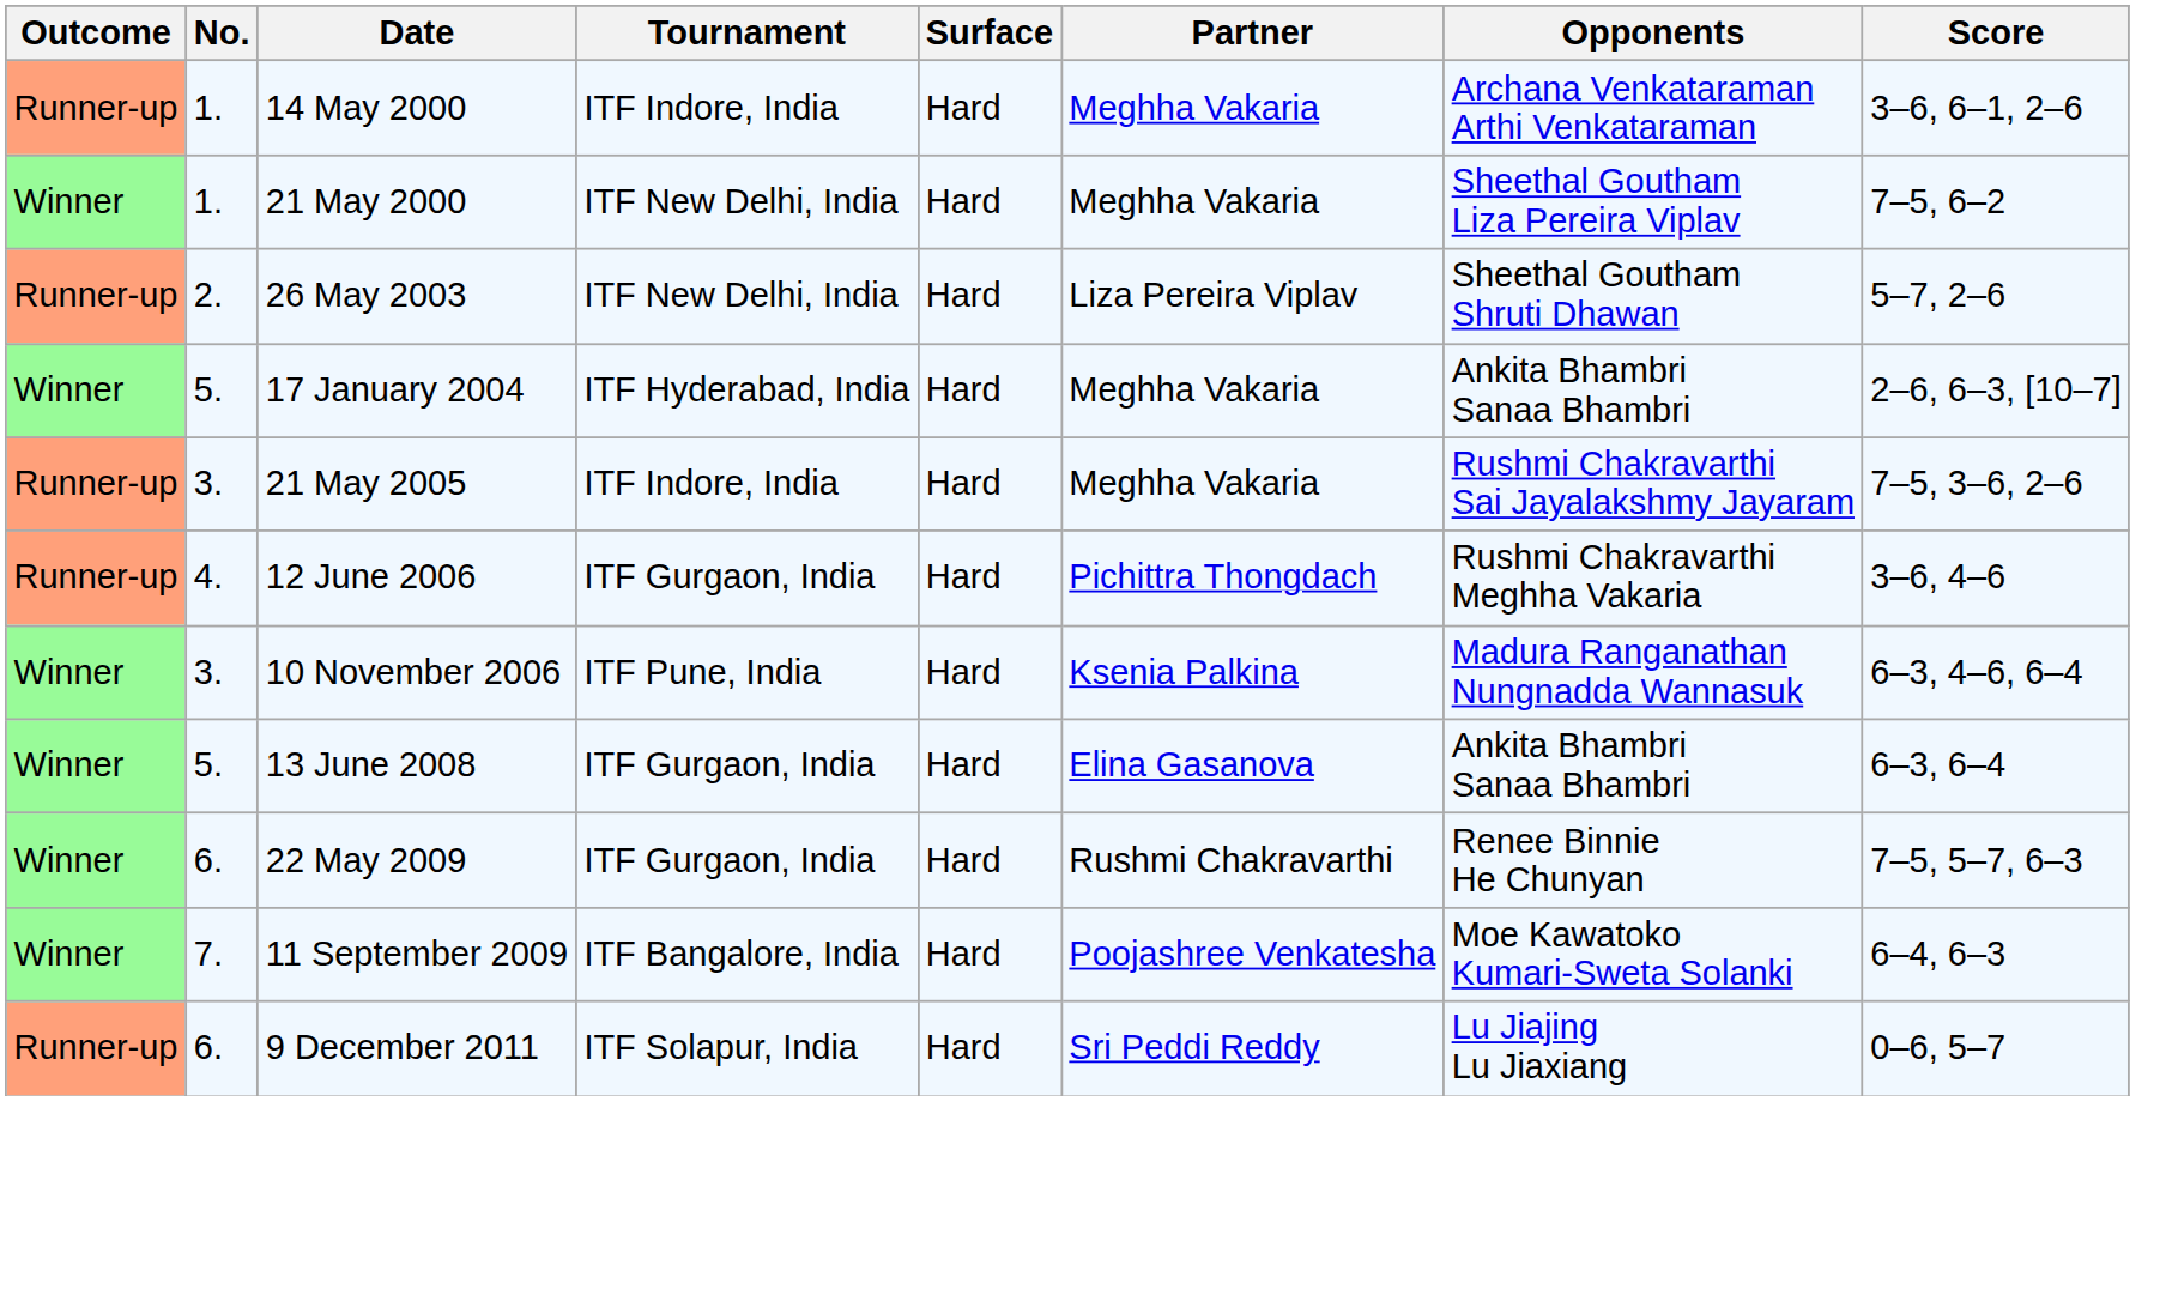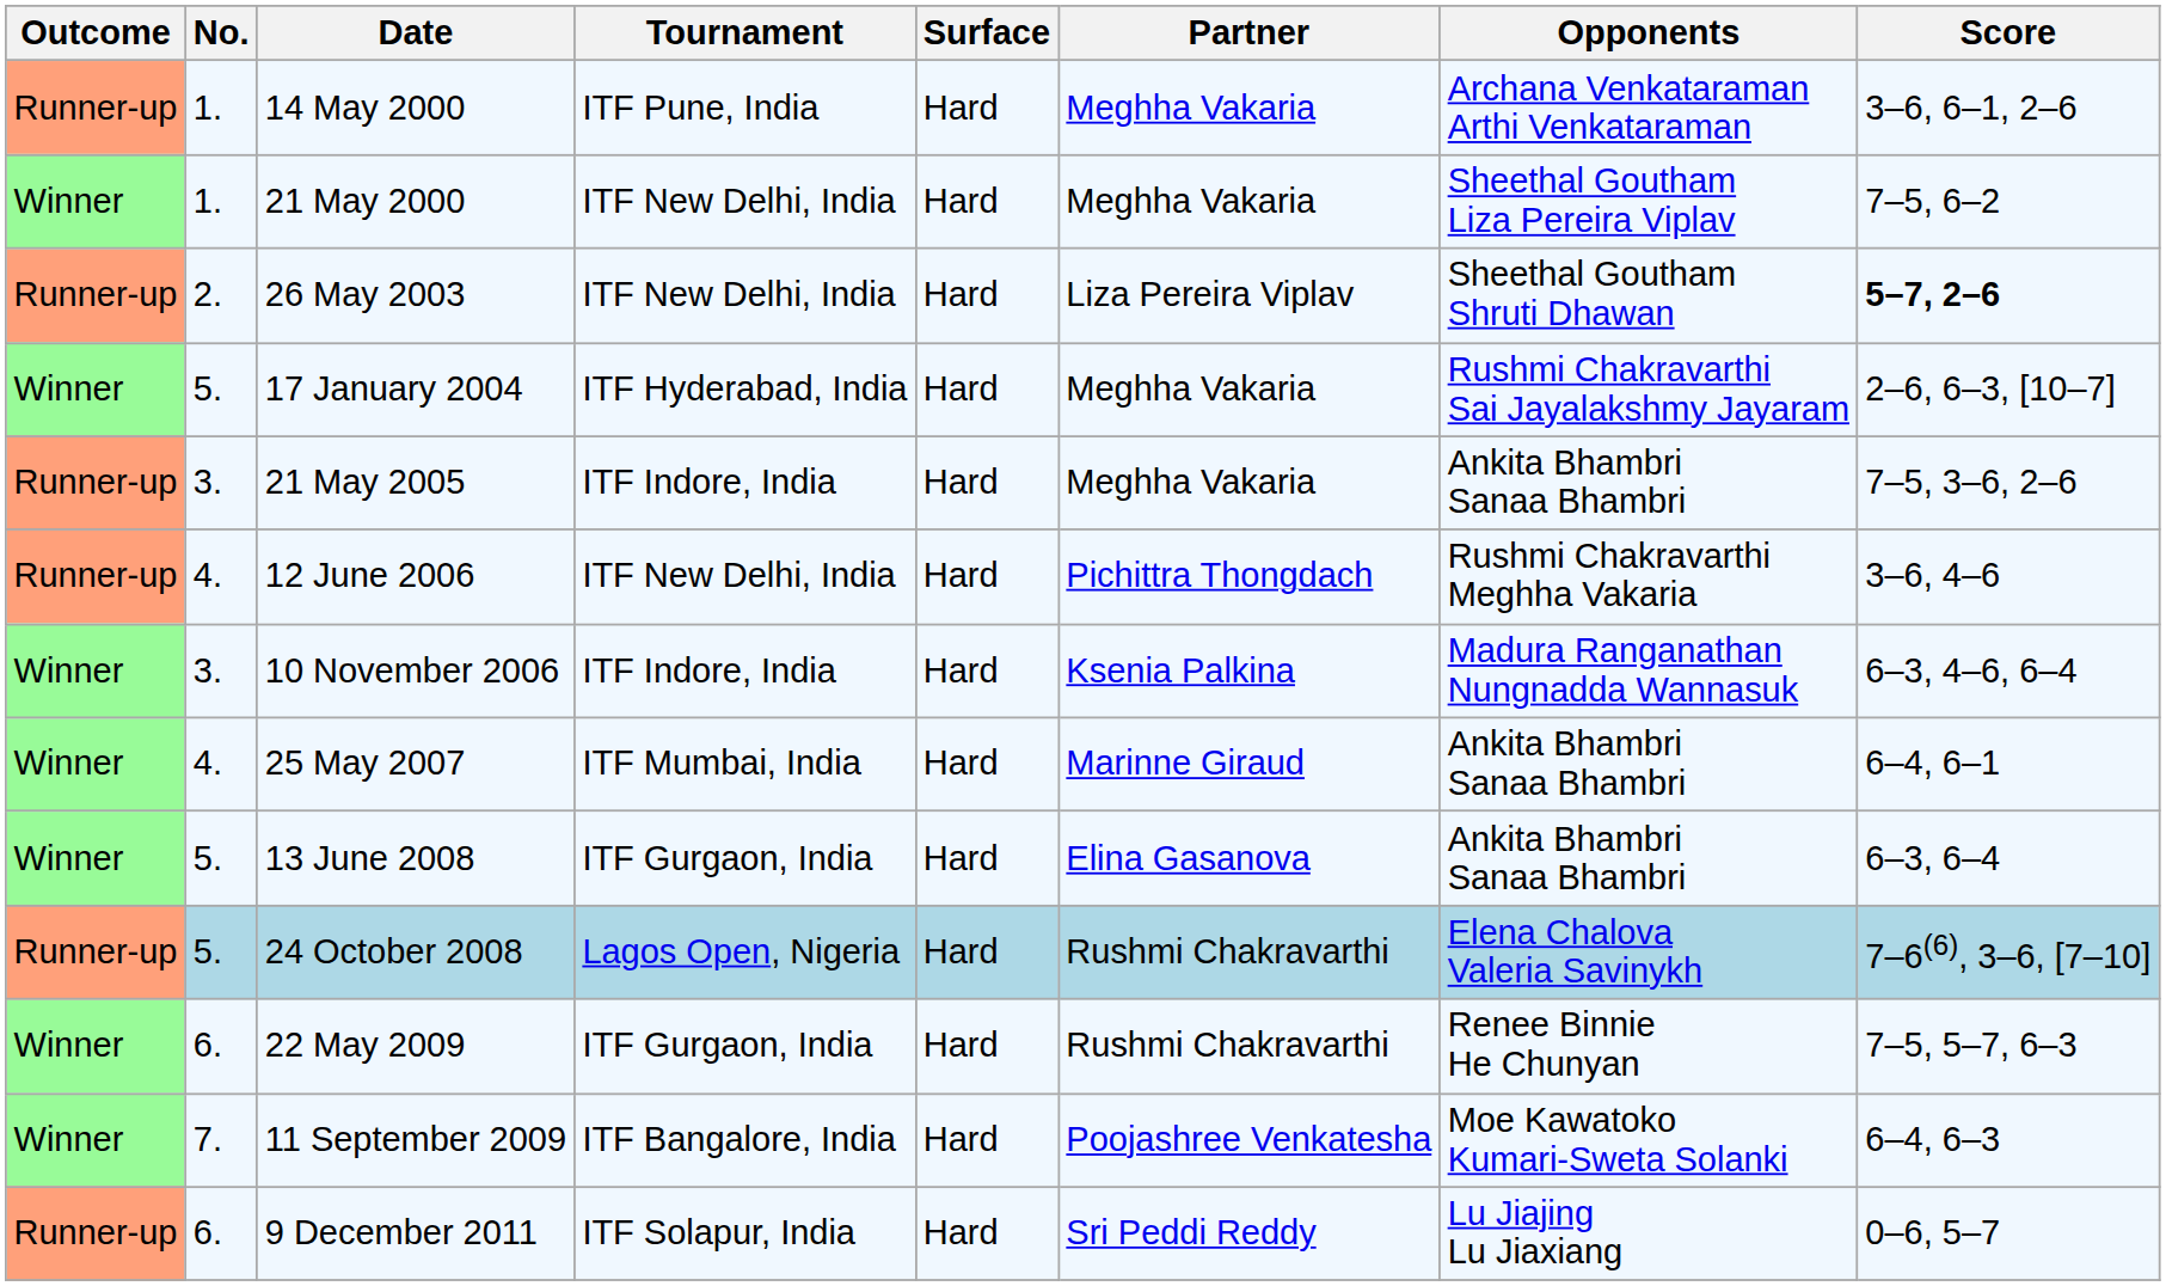14 May 2000 | Tournament: ITF Indore, India -> ITF Pune, India
26 May 2003 | Score: normal -> bold
17 January 2004 | Opponents: Ankita Bhambri Sanaa Bhambri -> Rushmi Chakravarthi Sai Jayalakshmy Jayaram
21 May 2005 | Opponents: Rushmi Chakravarthi Sai Jayalakshmy Jayaram -> Ankita Bhambri Sanaa Bhambri
12 June 2006 | Tournament: ITF Gurgaon, India -> ITF New Delhi, India
10 November 2006 | Tournament: ITF Pune, India -> ITF Indore, India
+ row: Winner | 4. | 25 May 2007 | ITF Mumbai, India | Hard | Marinne Giraud | Ankita Bhambri Sanaa Bhambri | 6–4, 6–1
+ row: Runner-up | 5. | 24 October 2008 | Lagos Open, Nigeria | Hard | Rushmi Chakravarthi | Elena Chalova Valeria Savinykh | 7–6(6), 3–6, [7–10]
